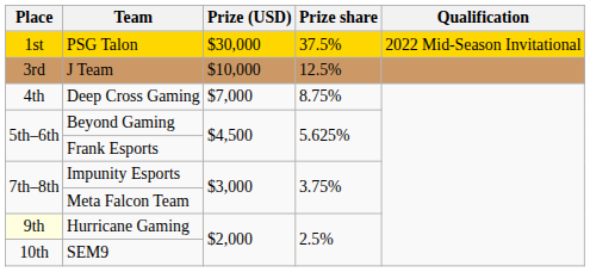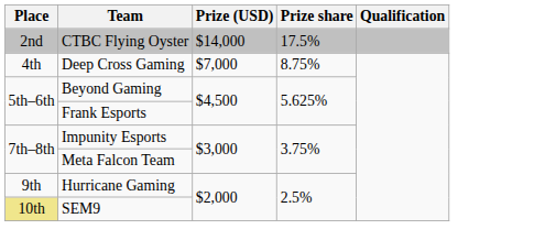- row: 1st | PSG Talon | $30,000 | 37.5% | 2022 Mid-Season Invitational
+ row: 2nd | CTBC Flying Oyster | $14,000 | 17.5%
- row: 3rd | J Team | $10,000 | 12.5%
Hurricane Gaming | Place: lightyellow background -> no background
SEM9 | Place: no background -> khaki background
